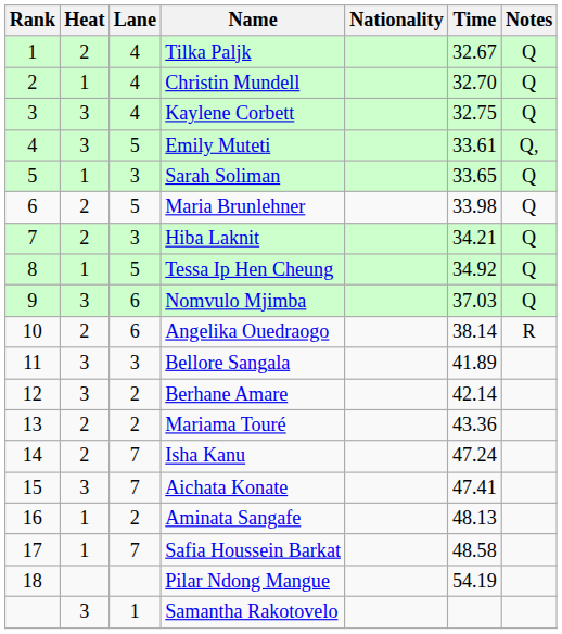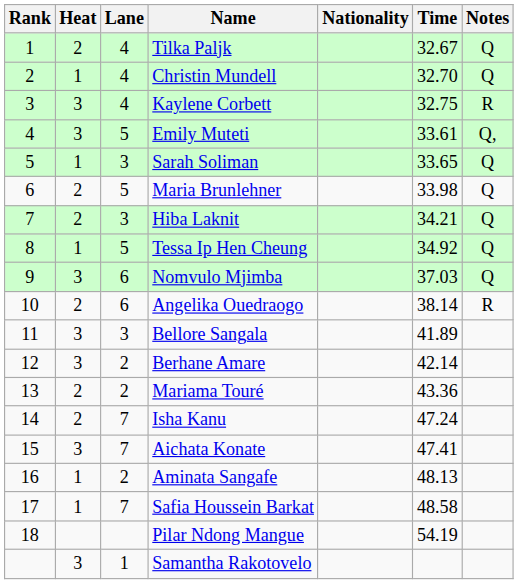Kaylene Corbett | Notes: Q -> R
